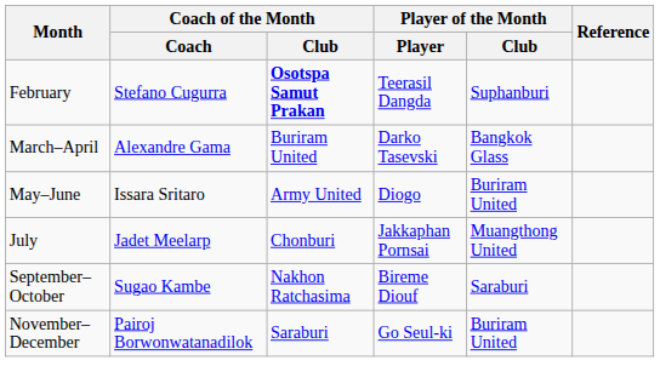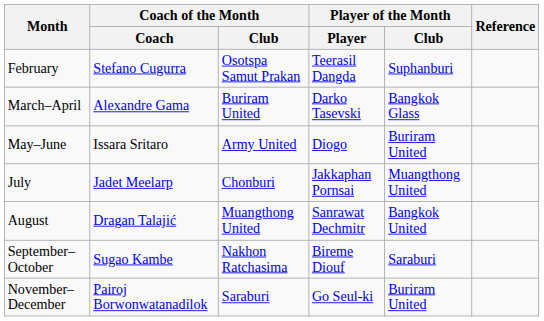February | Coach of the Month / Club: bold -> normal
+ row: August | Dragan Talajić | Muangthong United | Sanrawat Dechmitr | Bangkok United
